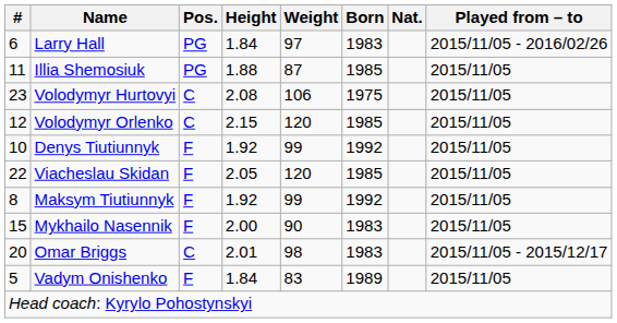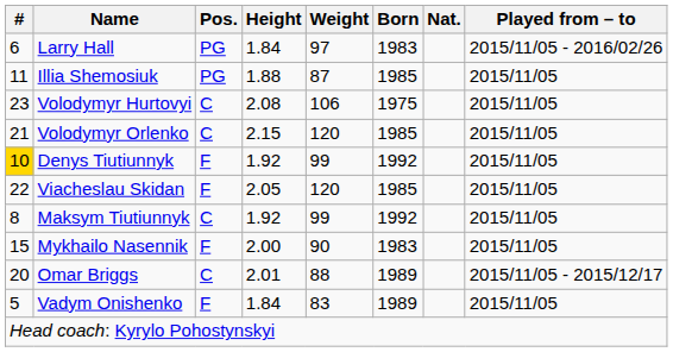Volodymyr Orlenko | #: 12 -> 21
Denys Tiutiunnyk | #: no background -> gold background
Maksym Tiutiunnyk | Pos.: F -> C
Omar Briggs | Weight: 98 -> 88
Omar Briggs | Born: 1983 -> 1989
